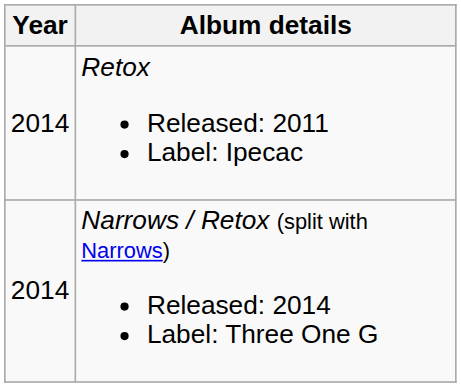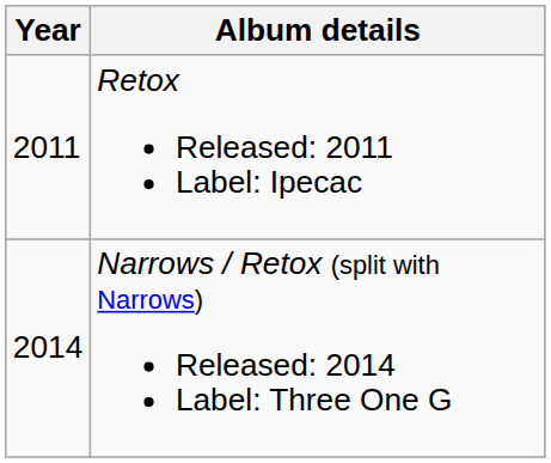Retox Released: 2011 Label: Ipecac | Year: 2014 -> 2011
